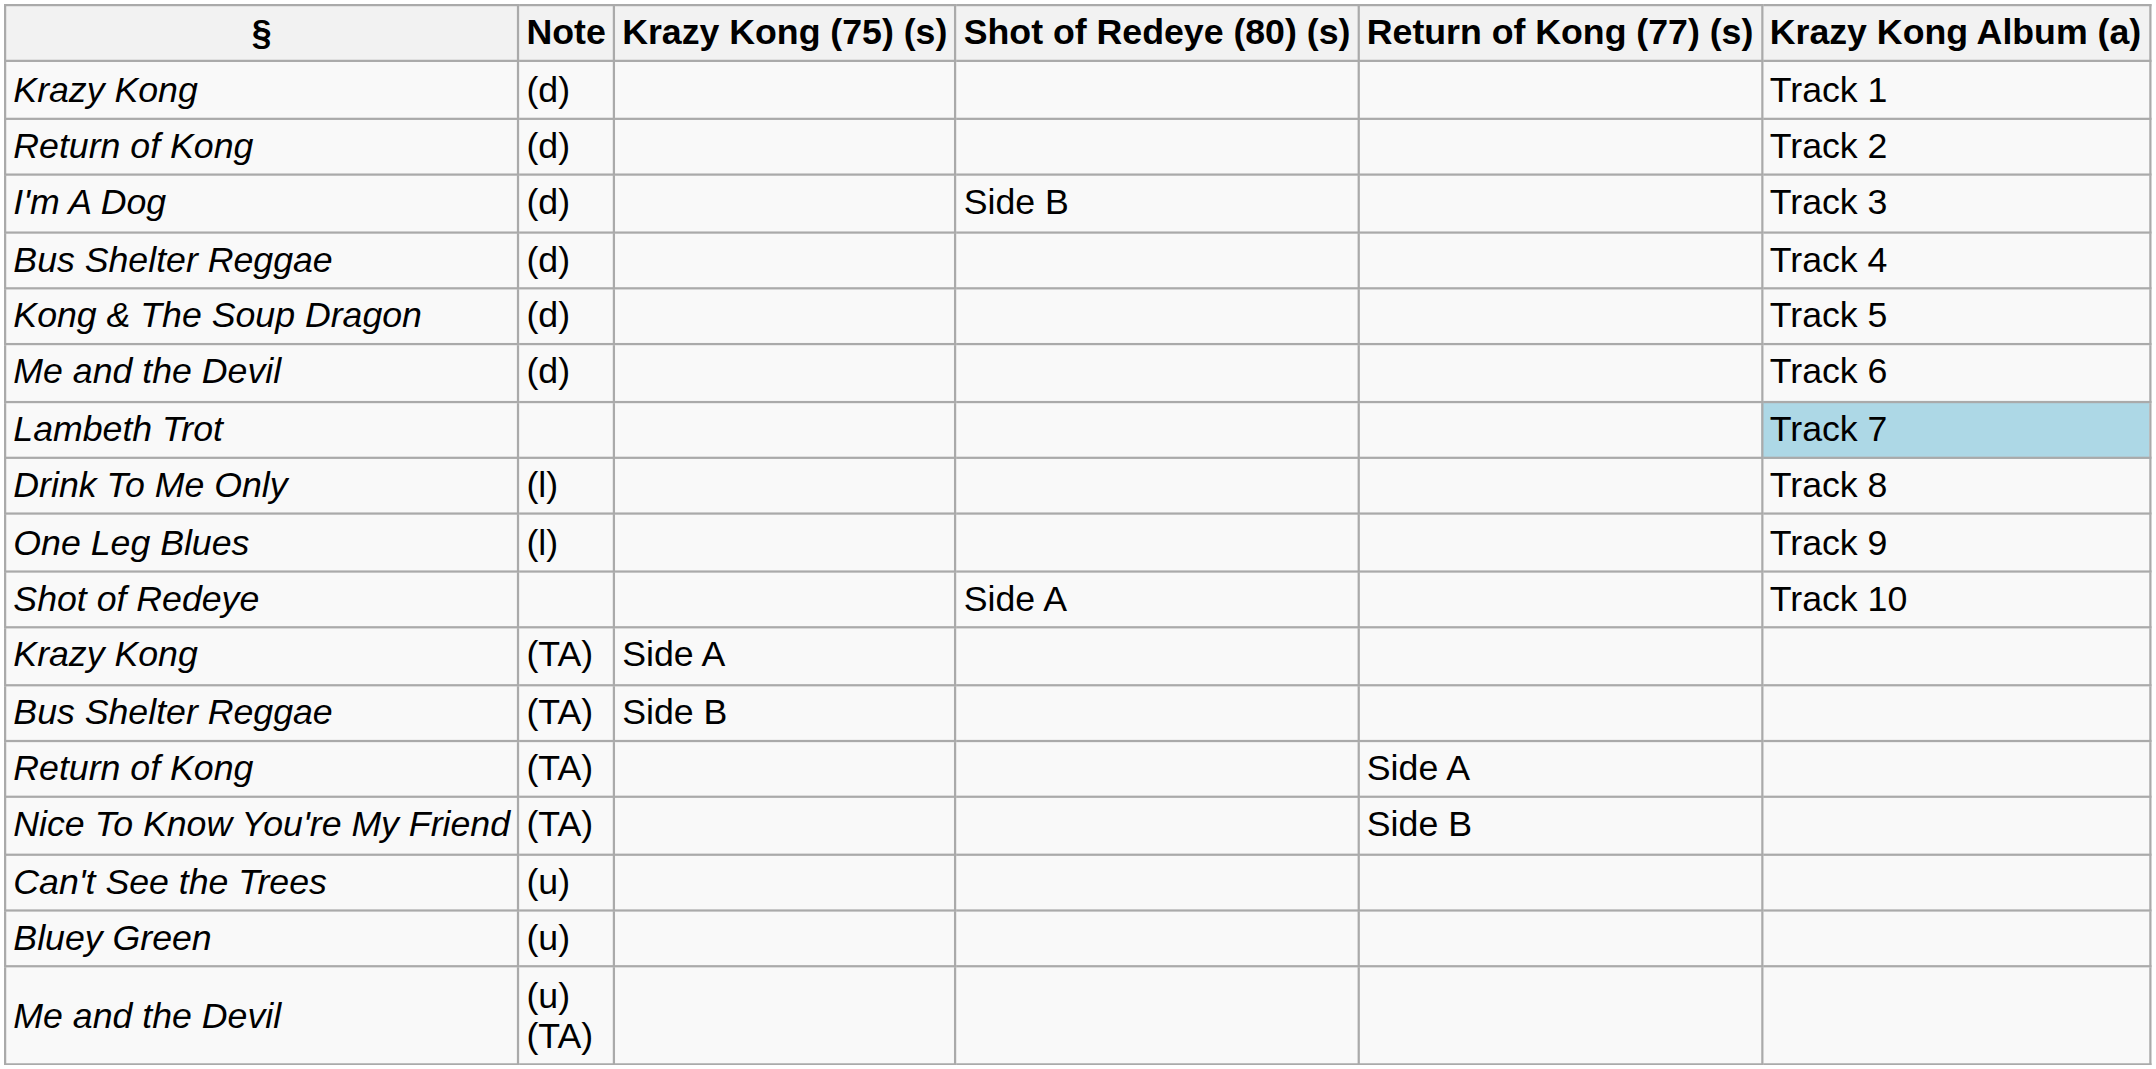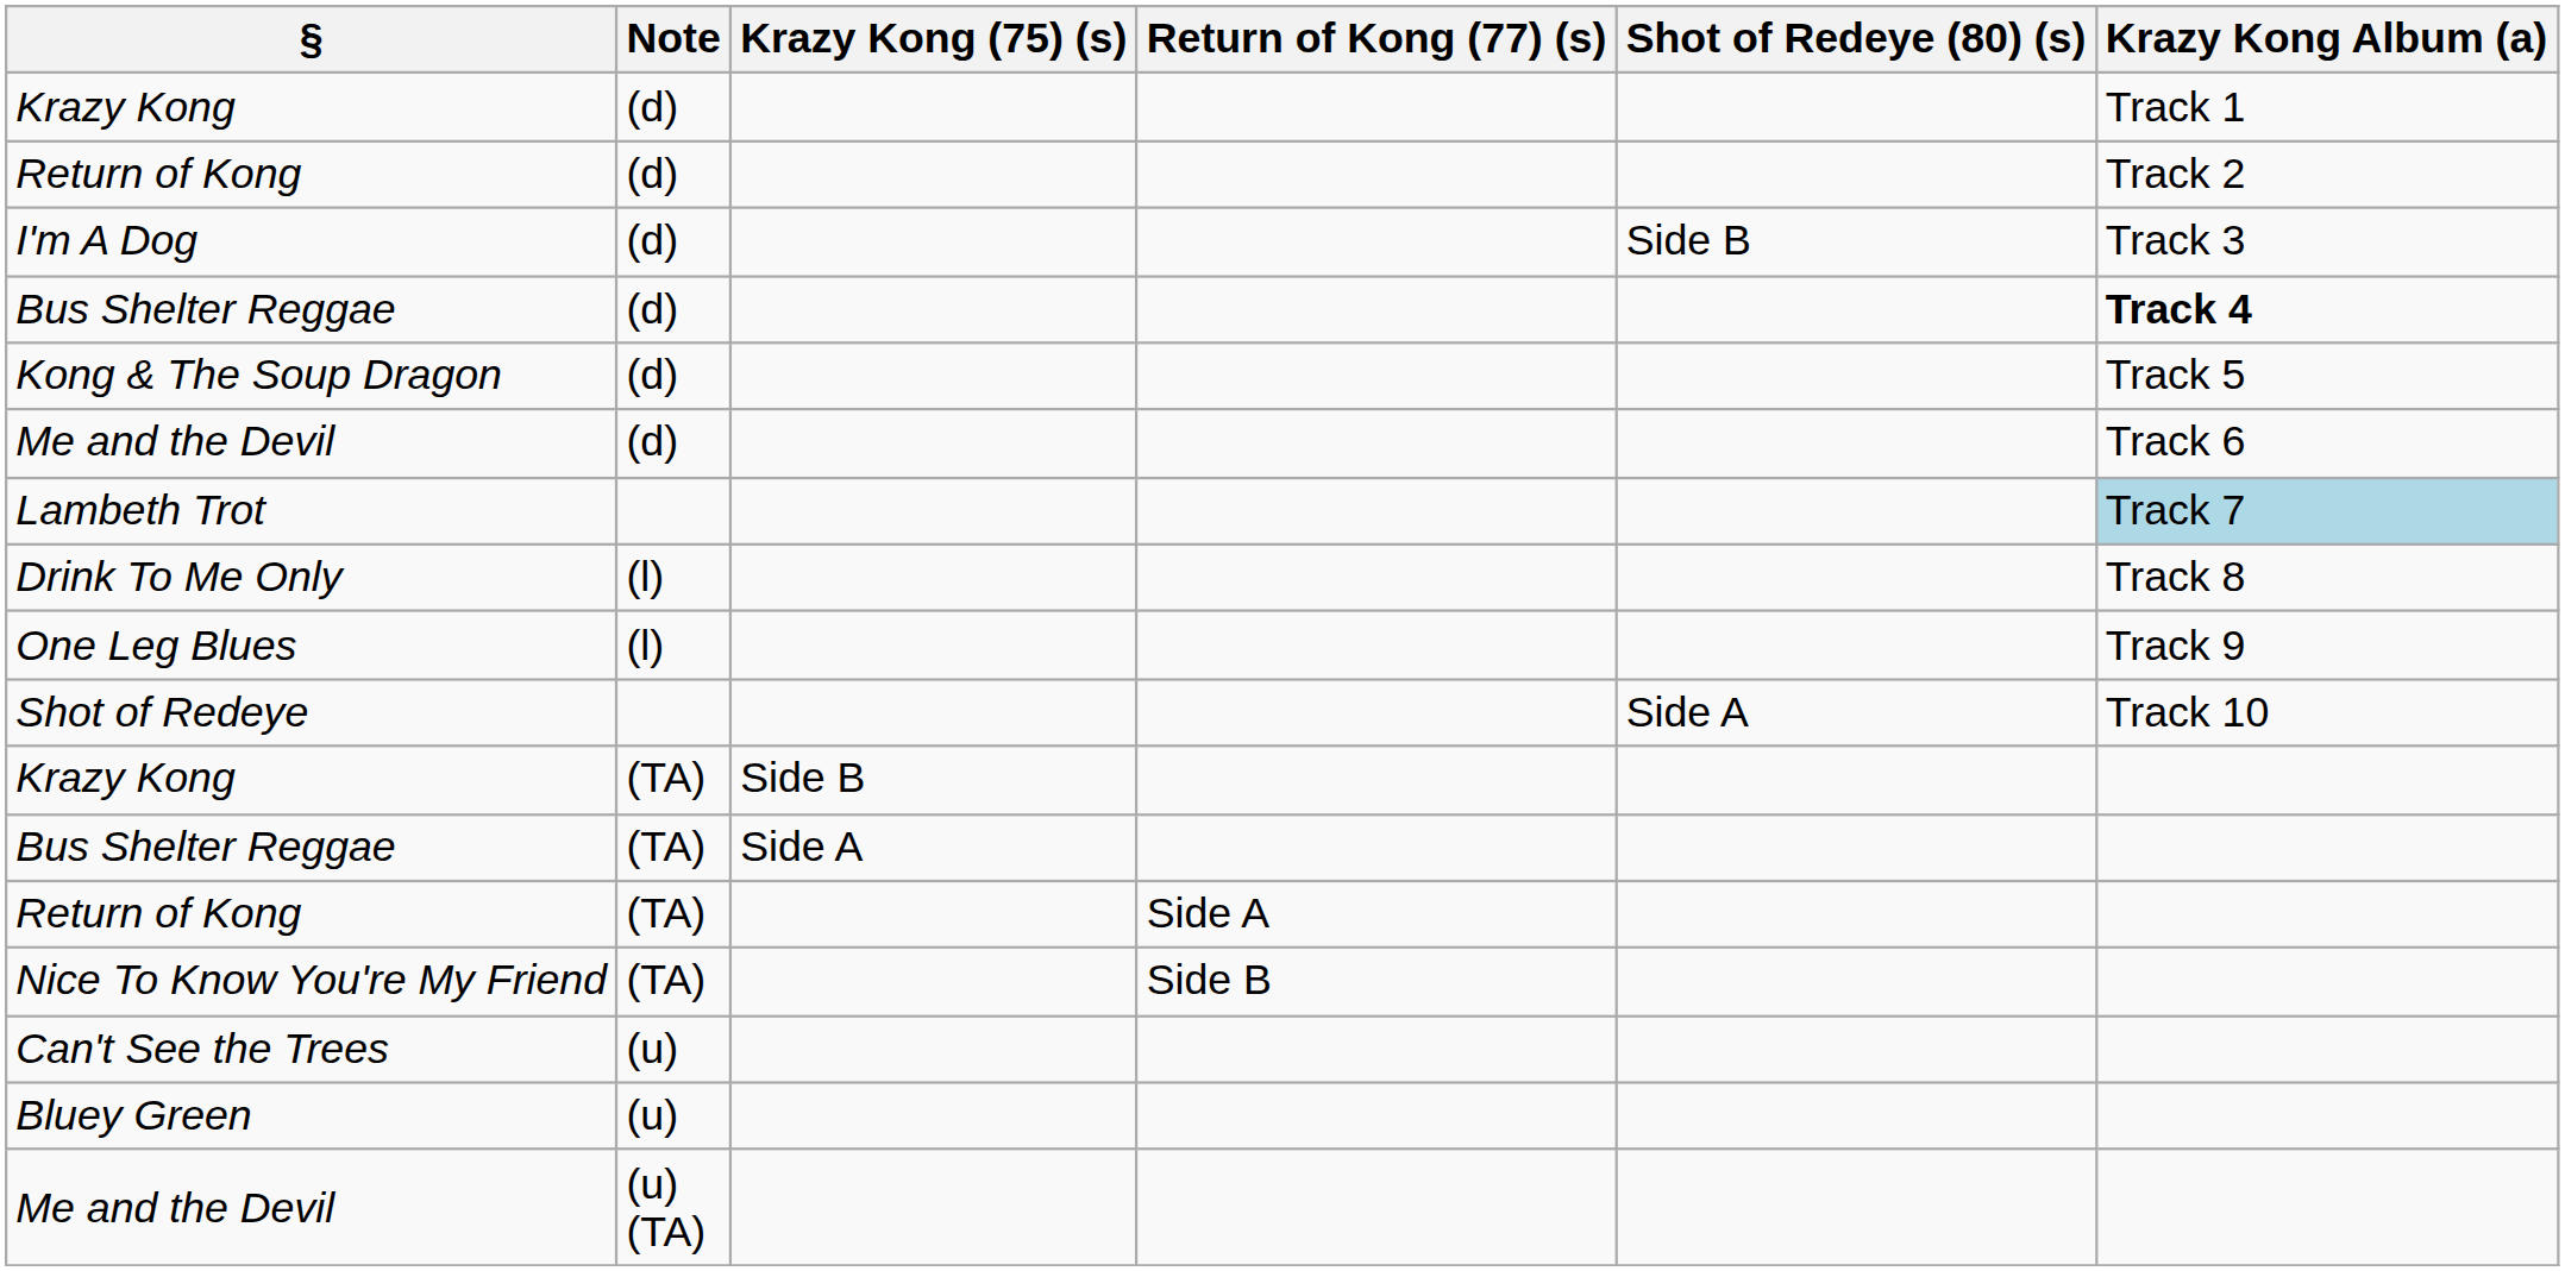columns swapped: Return of Kong (77) (s) <-> Shot of Redeye (80) (s)
Bus Shelter Reggae / (d) | Krazy Kong Album (a): normal -> bold
Krazy Kong / (TA) | Krazy Kong (75) (s): Side A -> Side B
Bus Shelter Reggae / (TA) | Krazy Kong (75) (s): Side B -> Side A
